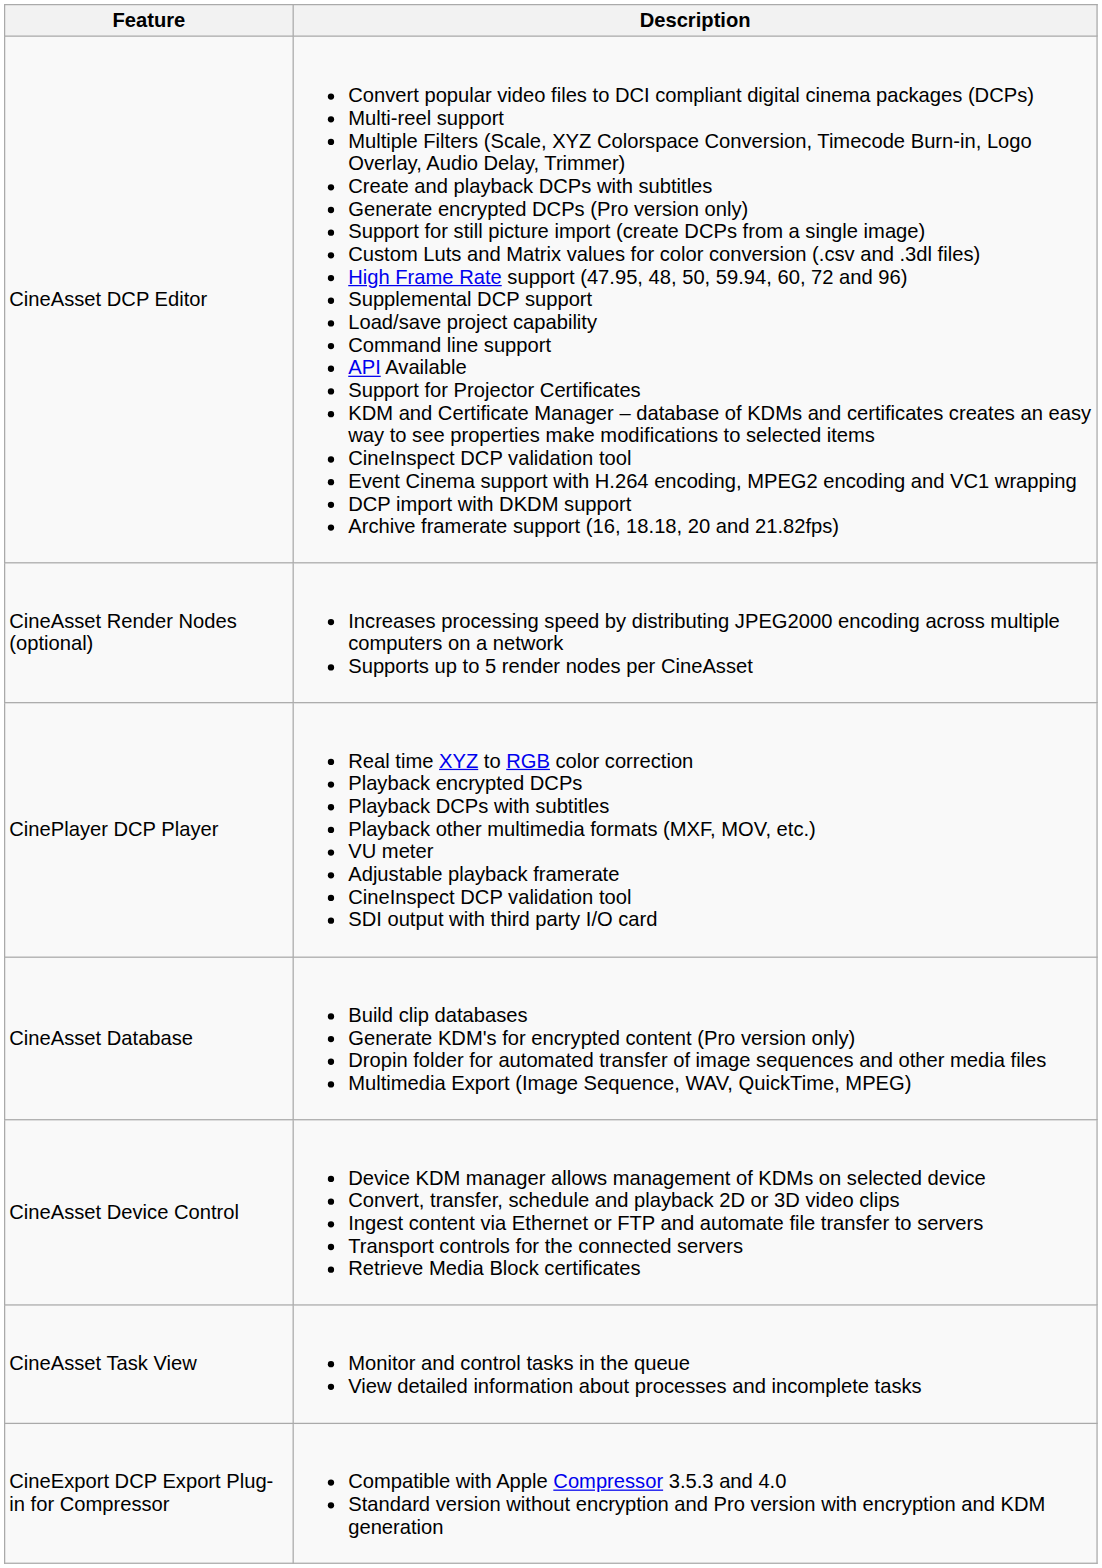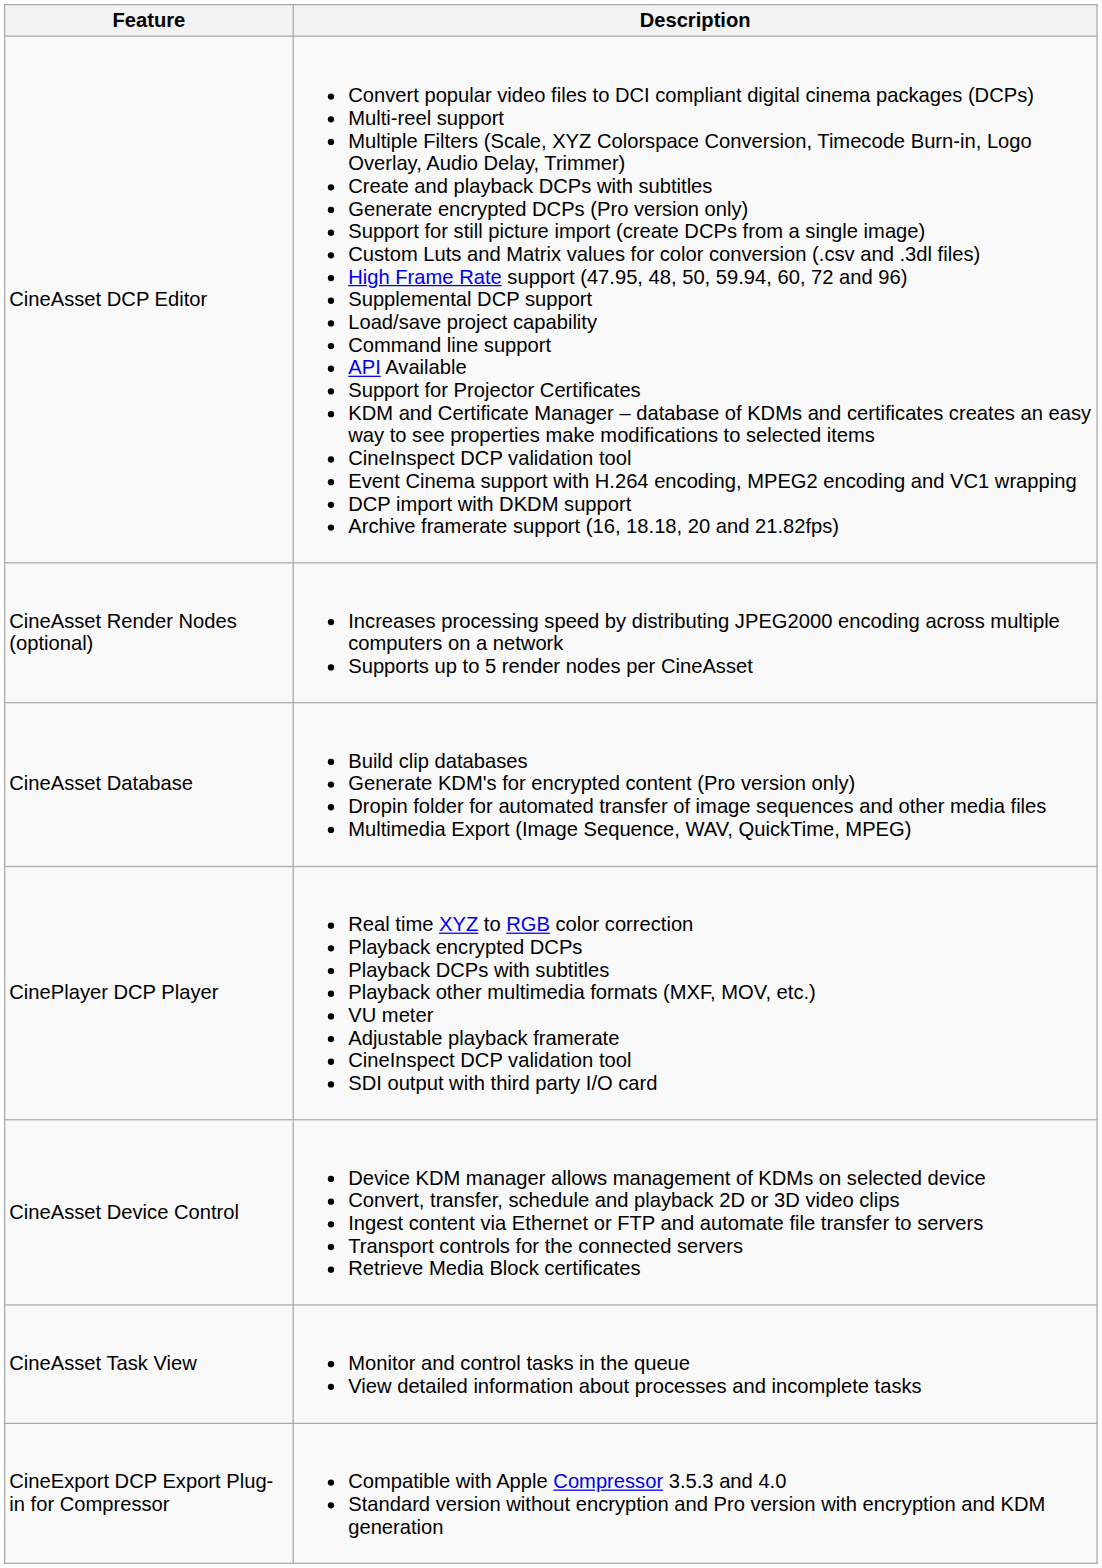rows swapped: CineAsset Database <-> CinePlayer DCP Player
